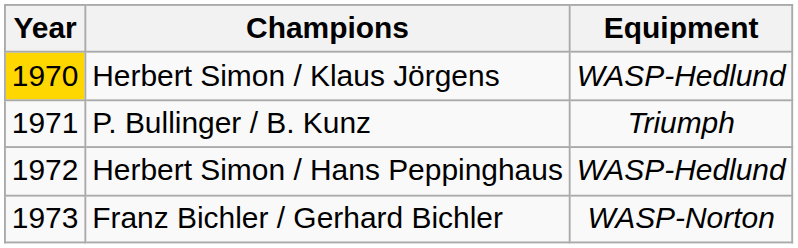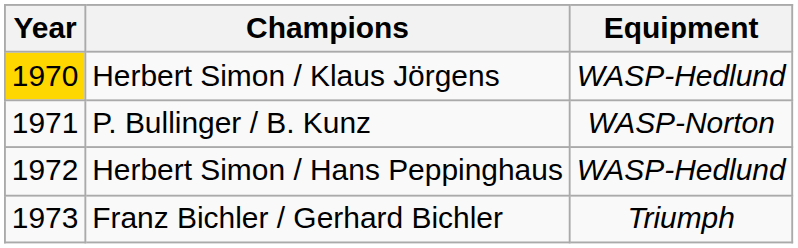P. Bullinger / B. Kunz | Equipment: Triumph -> WASP-Norton
Franz Bichler / Gerhard Bichler | Equipment: WASP-Norton -> Triumph
